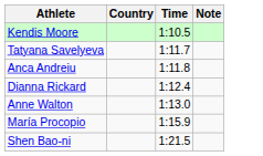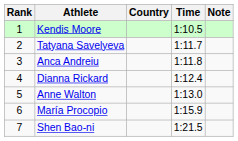+ column: Rank | 1 | 2 | 3 | 4 | 5 | 6 | 7
